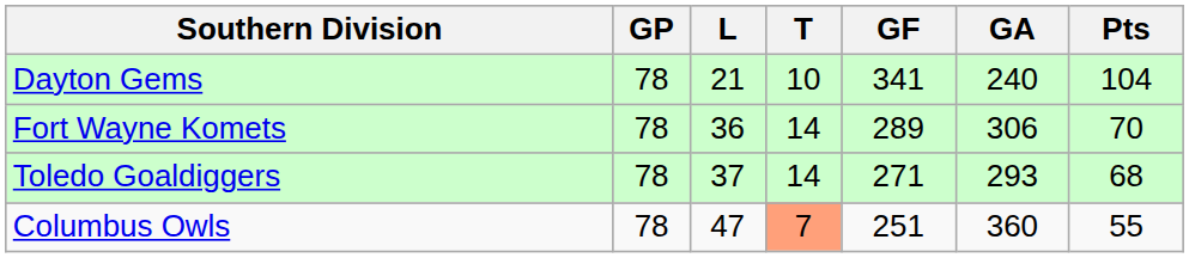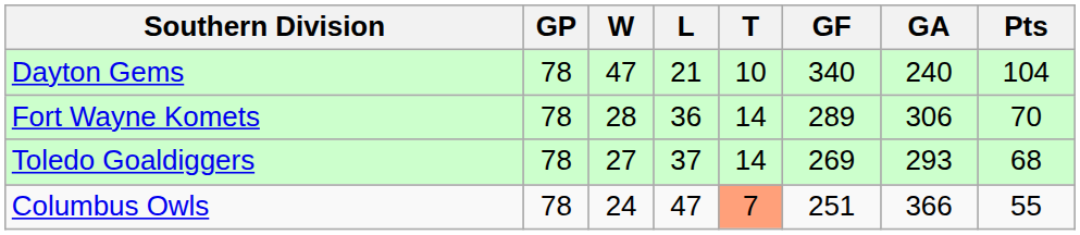+ column: W | 47 | 28 | 27 | 24
Dayton Gems | GF: 341 -> 340
Toledo Goaldiggers | GF: 271 -> 269
Columbus Owls | GA: 360 -> 366
